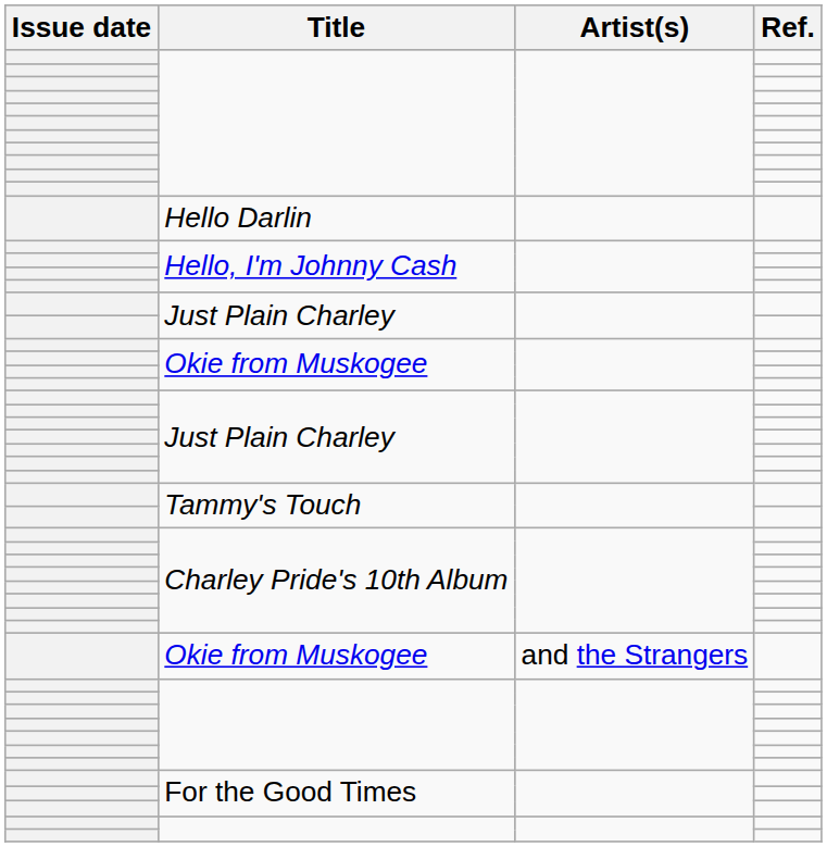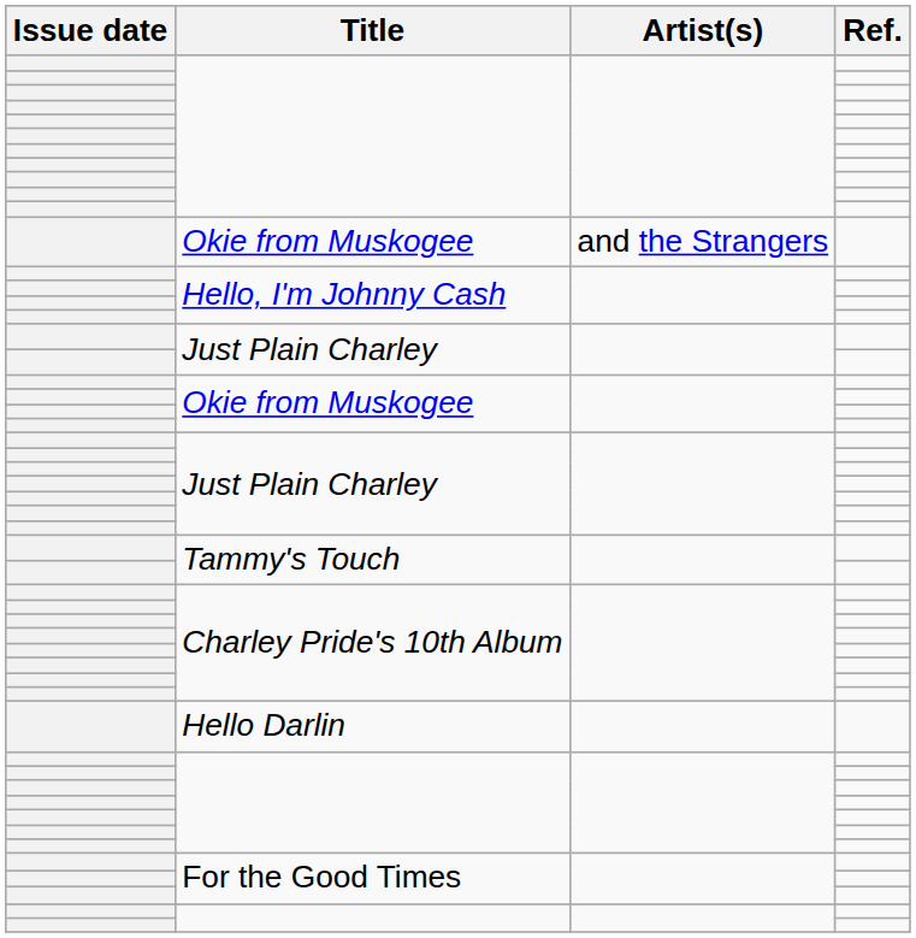rows swapped: Okie from Muskogee / and the Strangers <-> Hello Darlin
